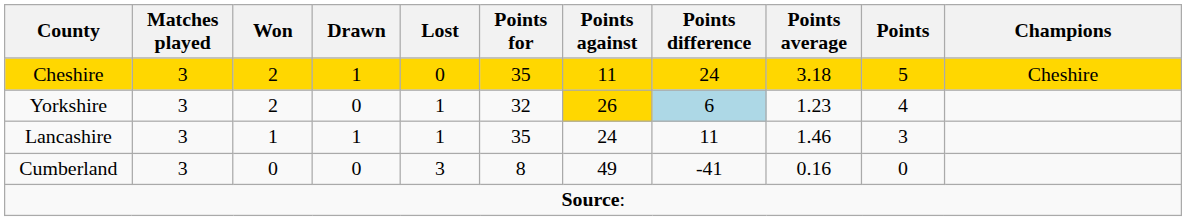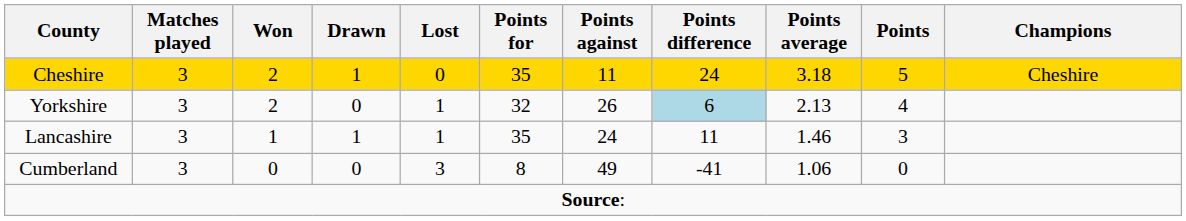Yorkshire | Points against: gold background -> no background
Yorkshire | Points average: 1.23 -> 2.13
Cumberland | Points average: 0.16 -> 1.06
